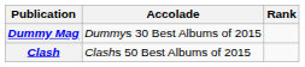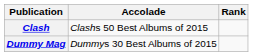rows swapped: Clash <-> Dummy Mag
